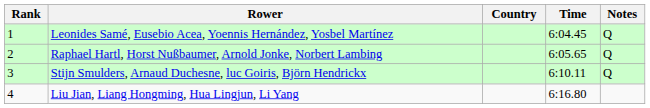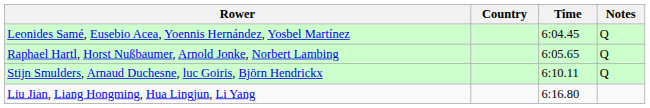- column: Rank | 1 | 2 | 3 | 4
